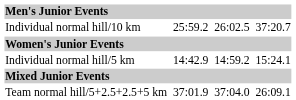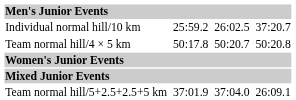+ row: Team normal hill/4 × 5 km | 50:17.8 | 50:20.7 | 50:20.8
- row: Individual normal hill/5 km | 14:42.9 | 14:59.2 | 15:24.1
